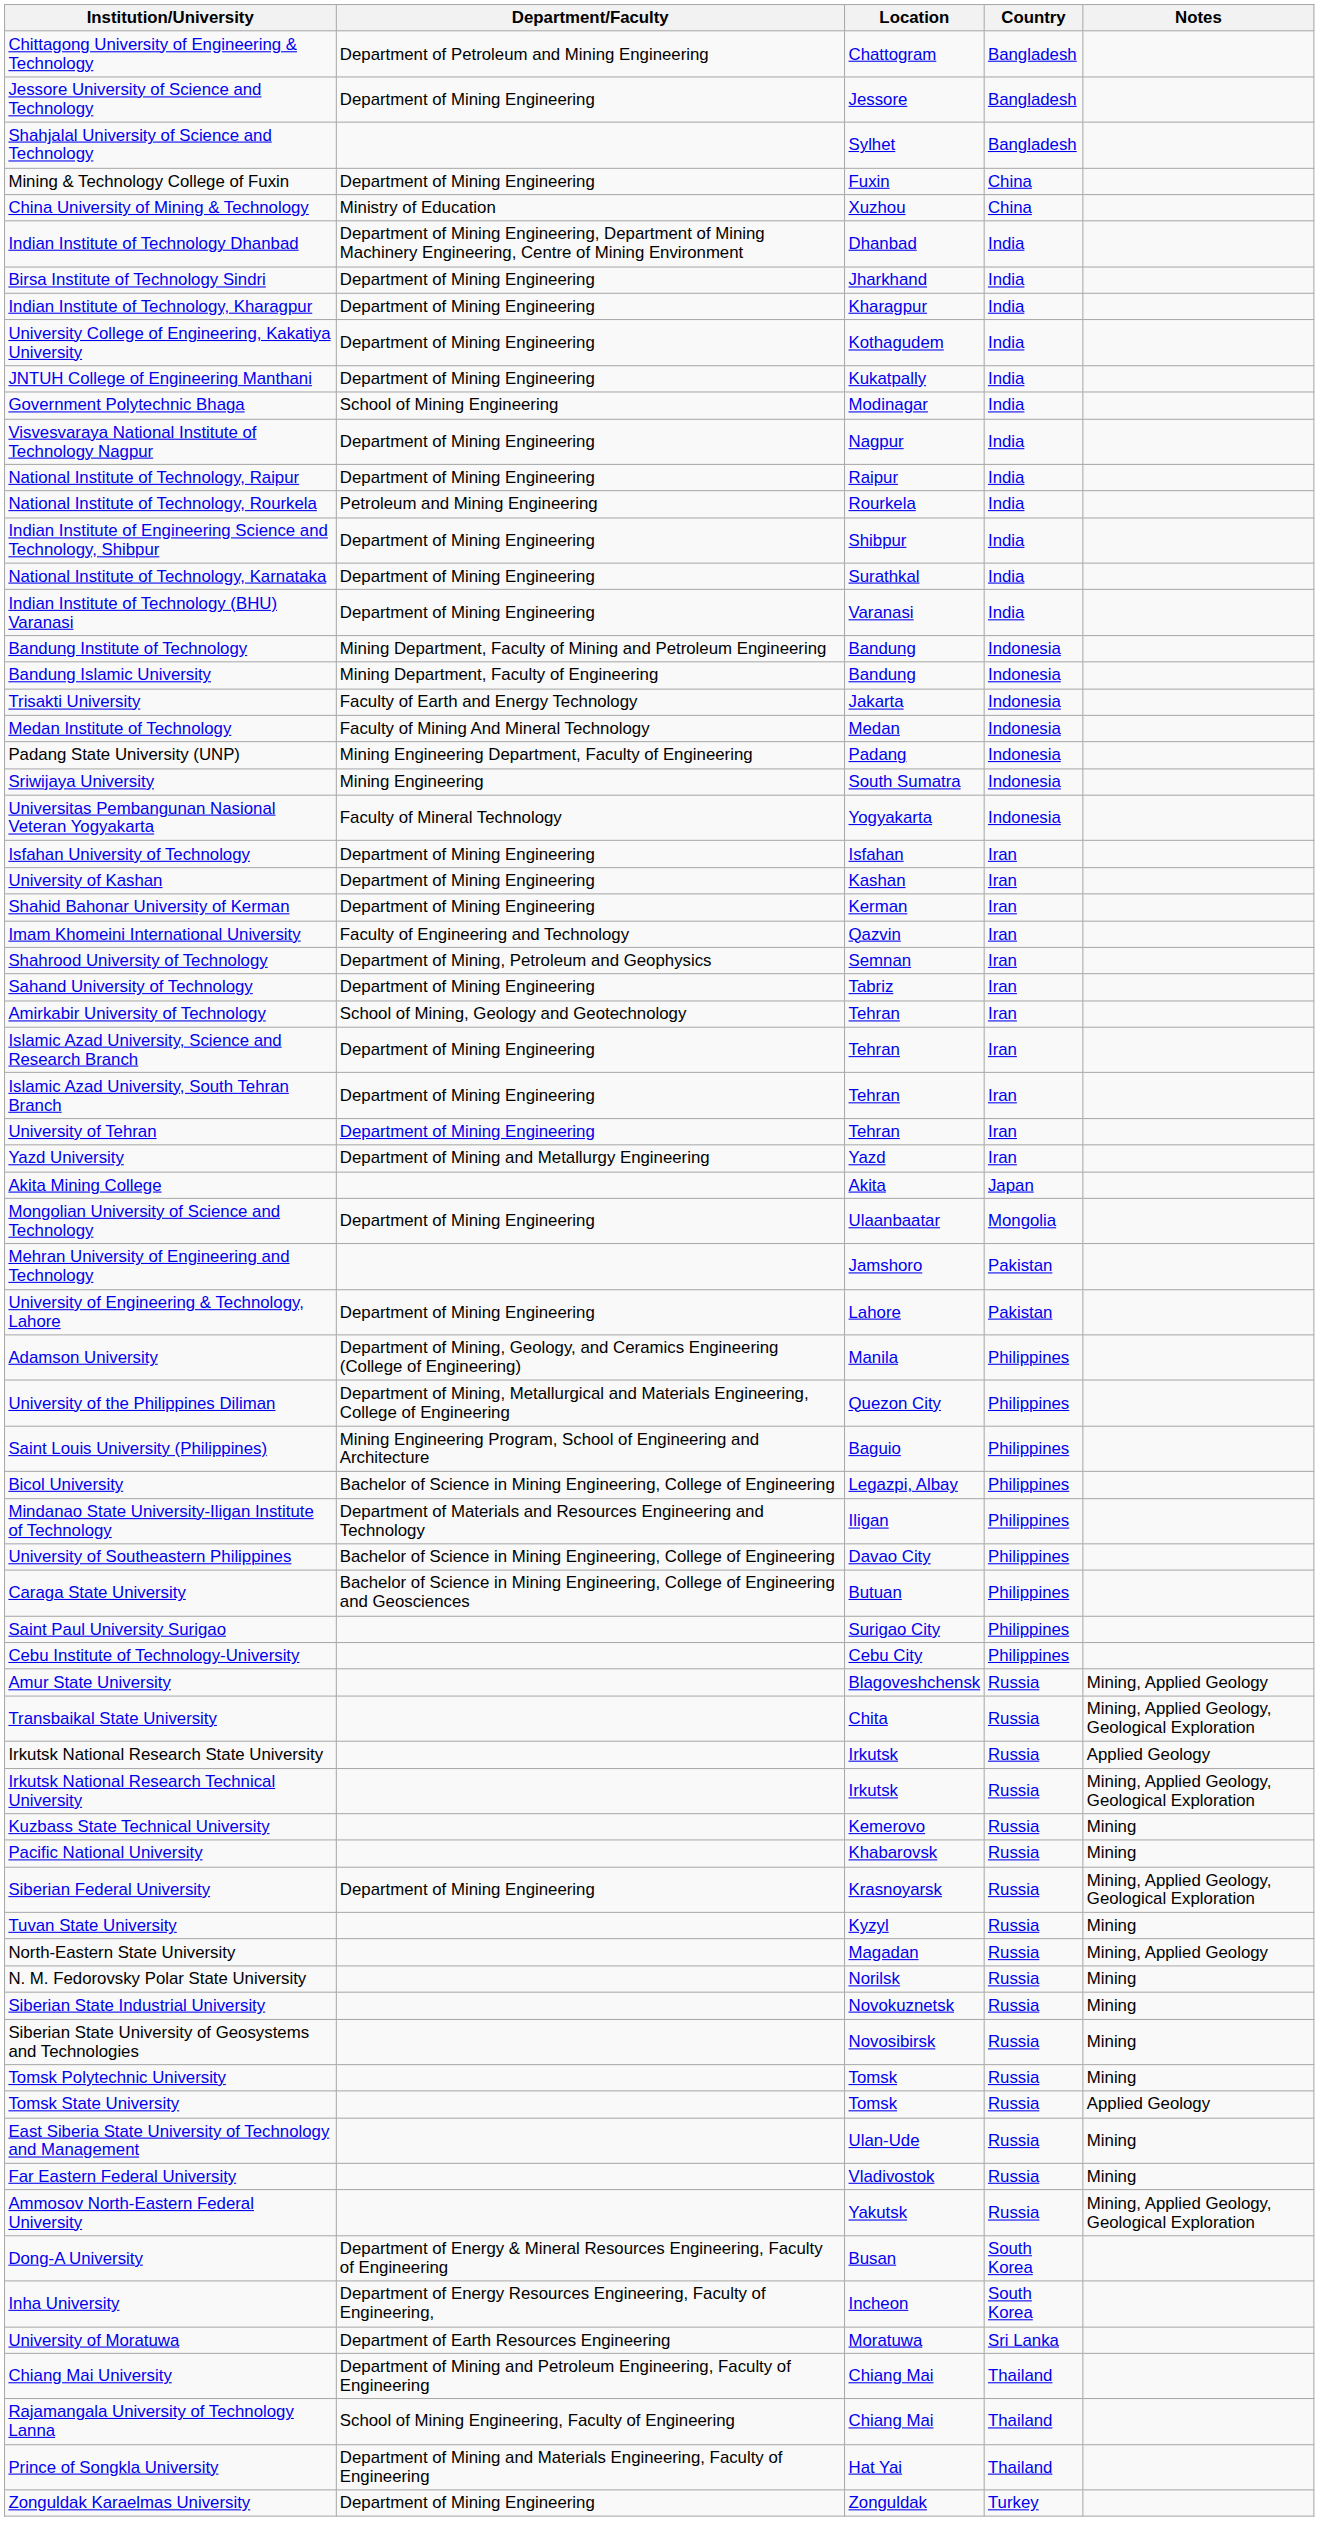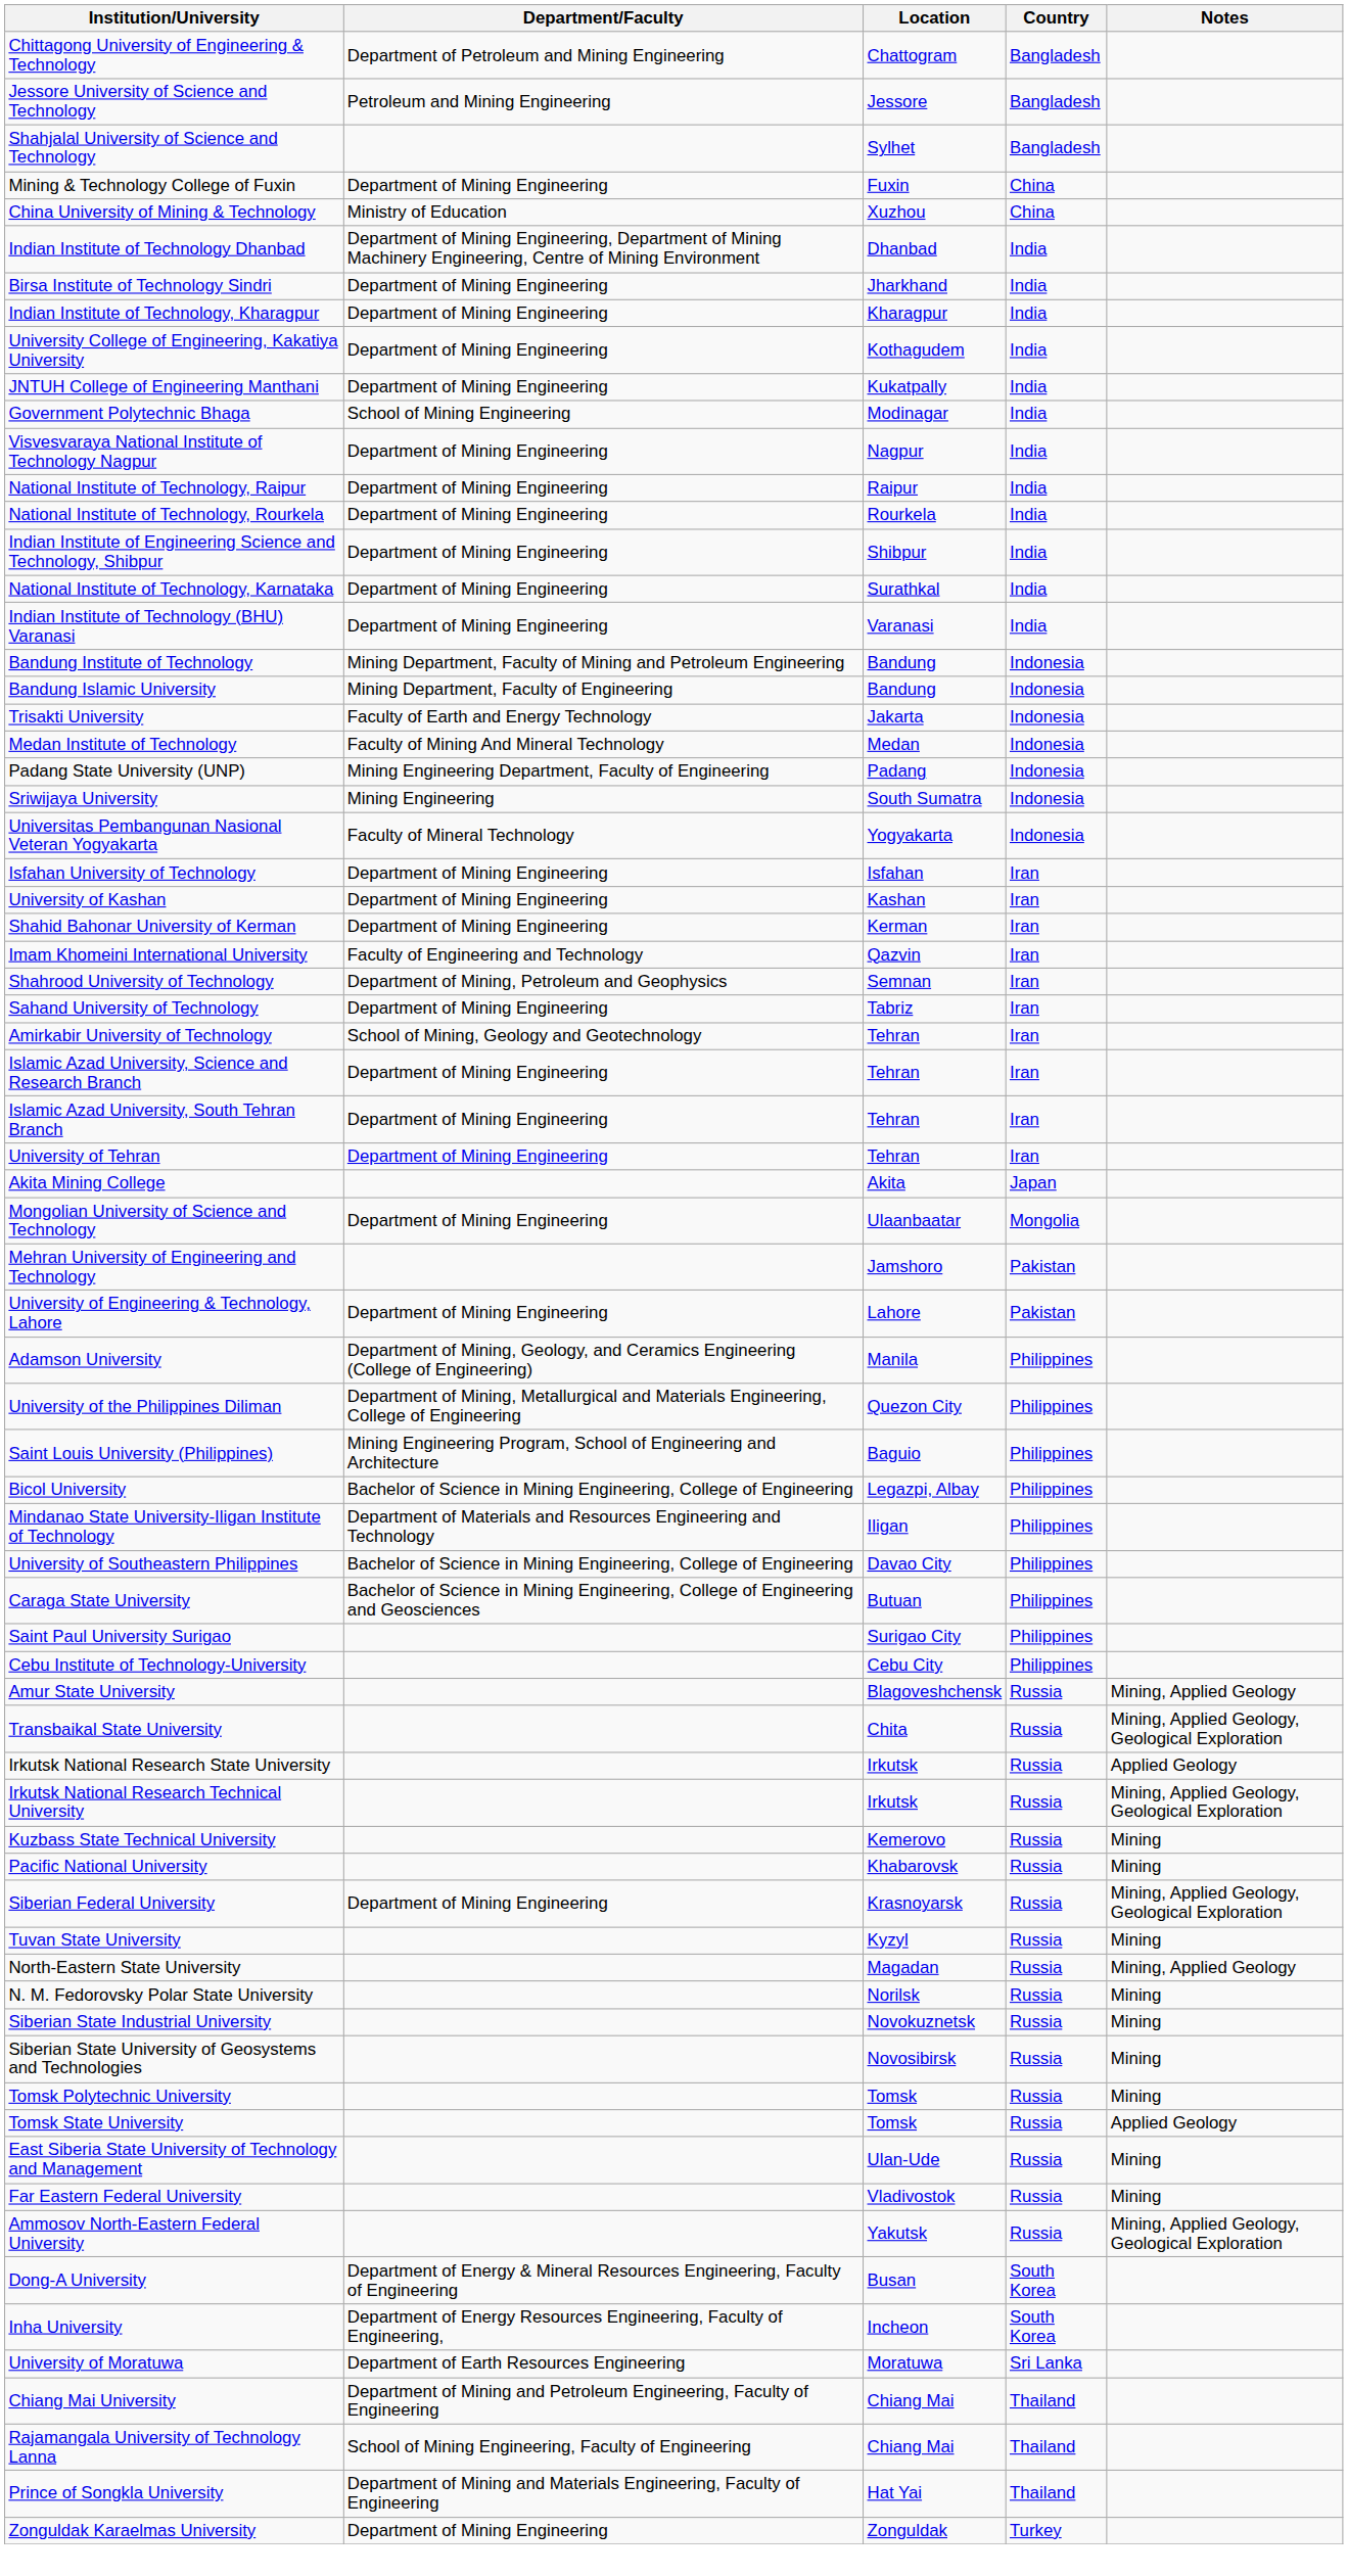Jessore University of Science and Technology | Department/Faculty: Department of Mining Engineering -> Petroleum and Mining Engineering
National Institute of Technology, Rourkela | Department/Faculty: Petroleum and Mining Engineering -> Department of Mining Engineering
- row: Yazd University | Department of Mining and Metallurgy Engineering | Yazd | Iran
